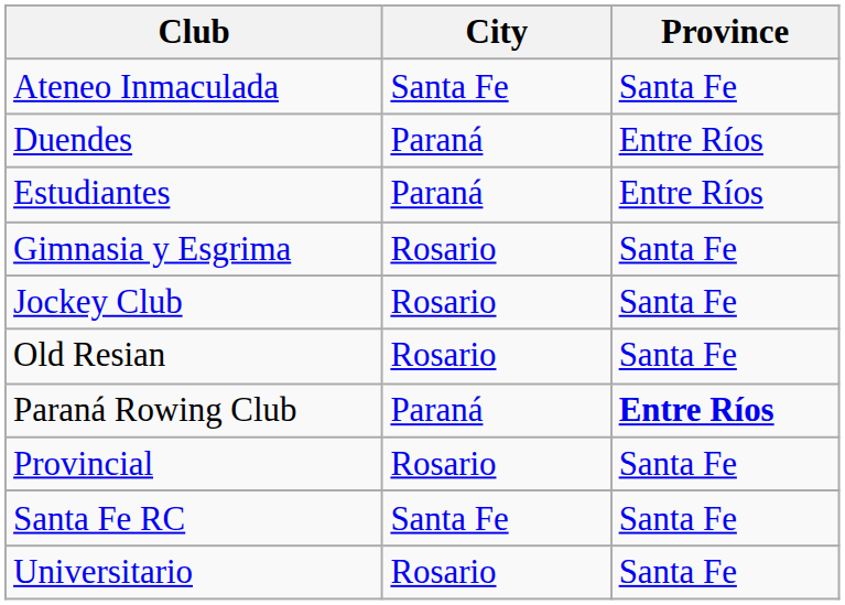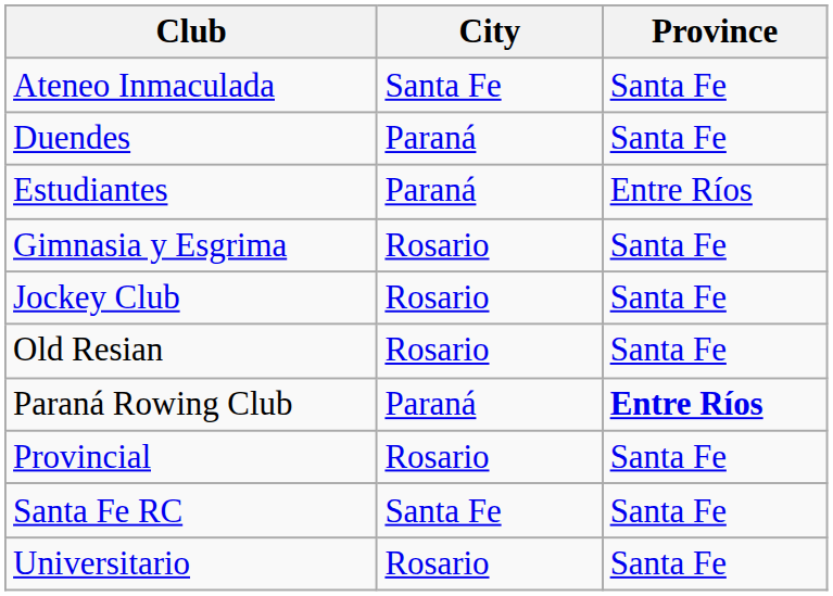Duendes | Province: Entre Ríos -> Santa Fe
